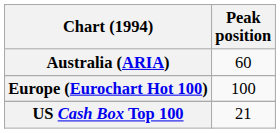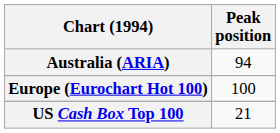Australia (ARIA) | Peak position: 60 -> 94
